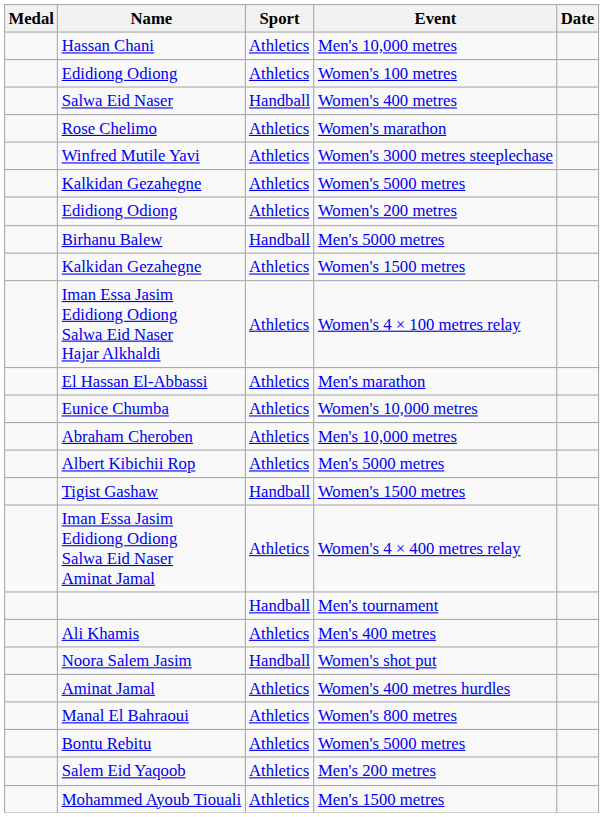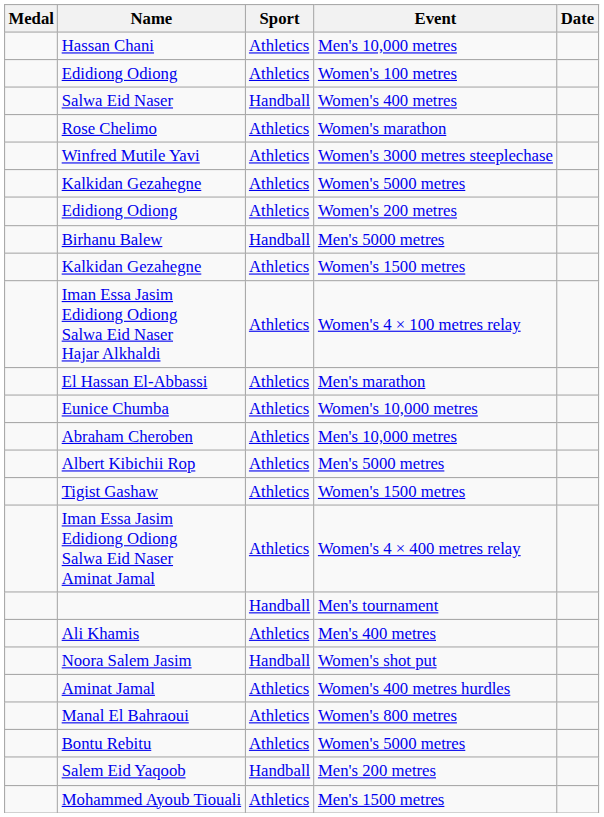Tigist Gashaw | Sport: Handball -> Athletics
Salem Eid Yaqoob | Sport: Athletics -> Handball
